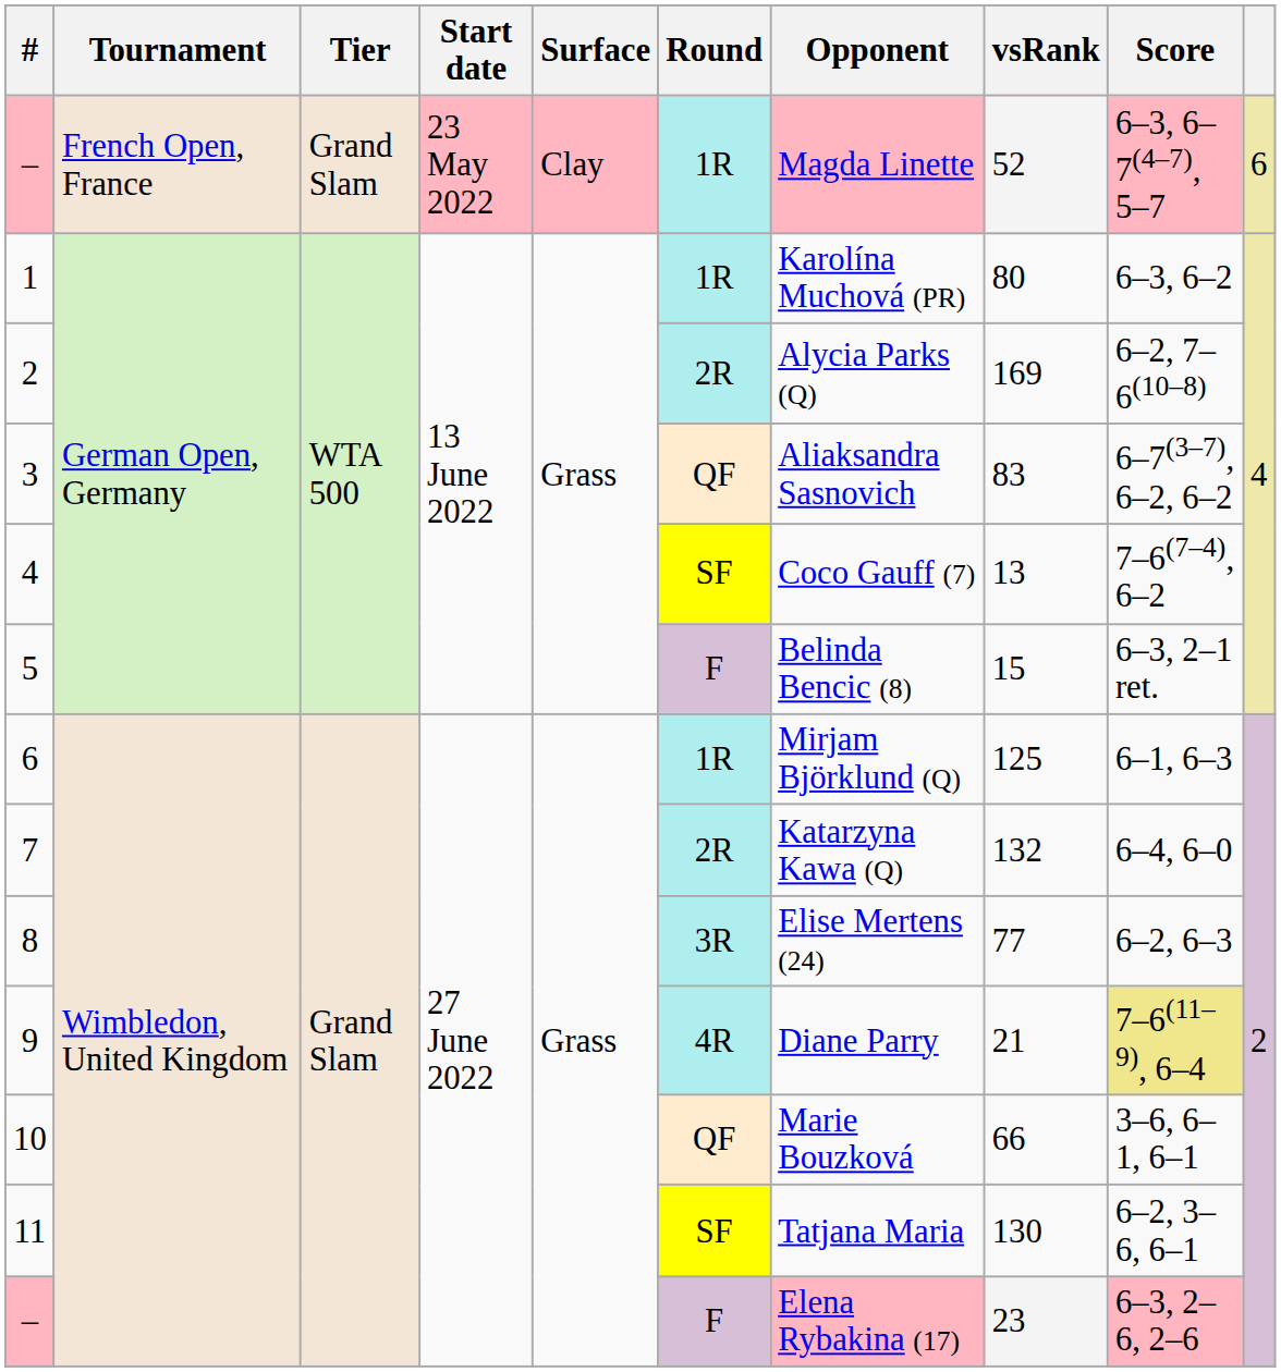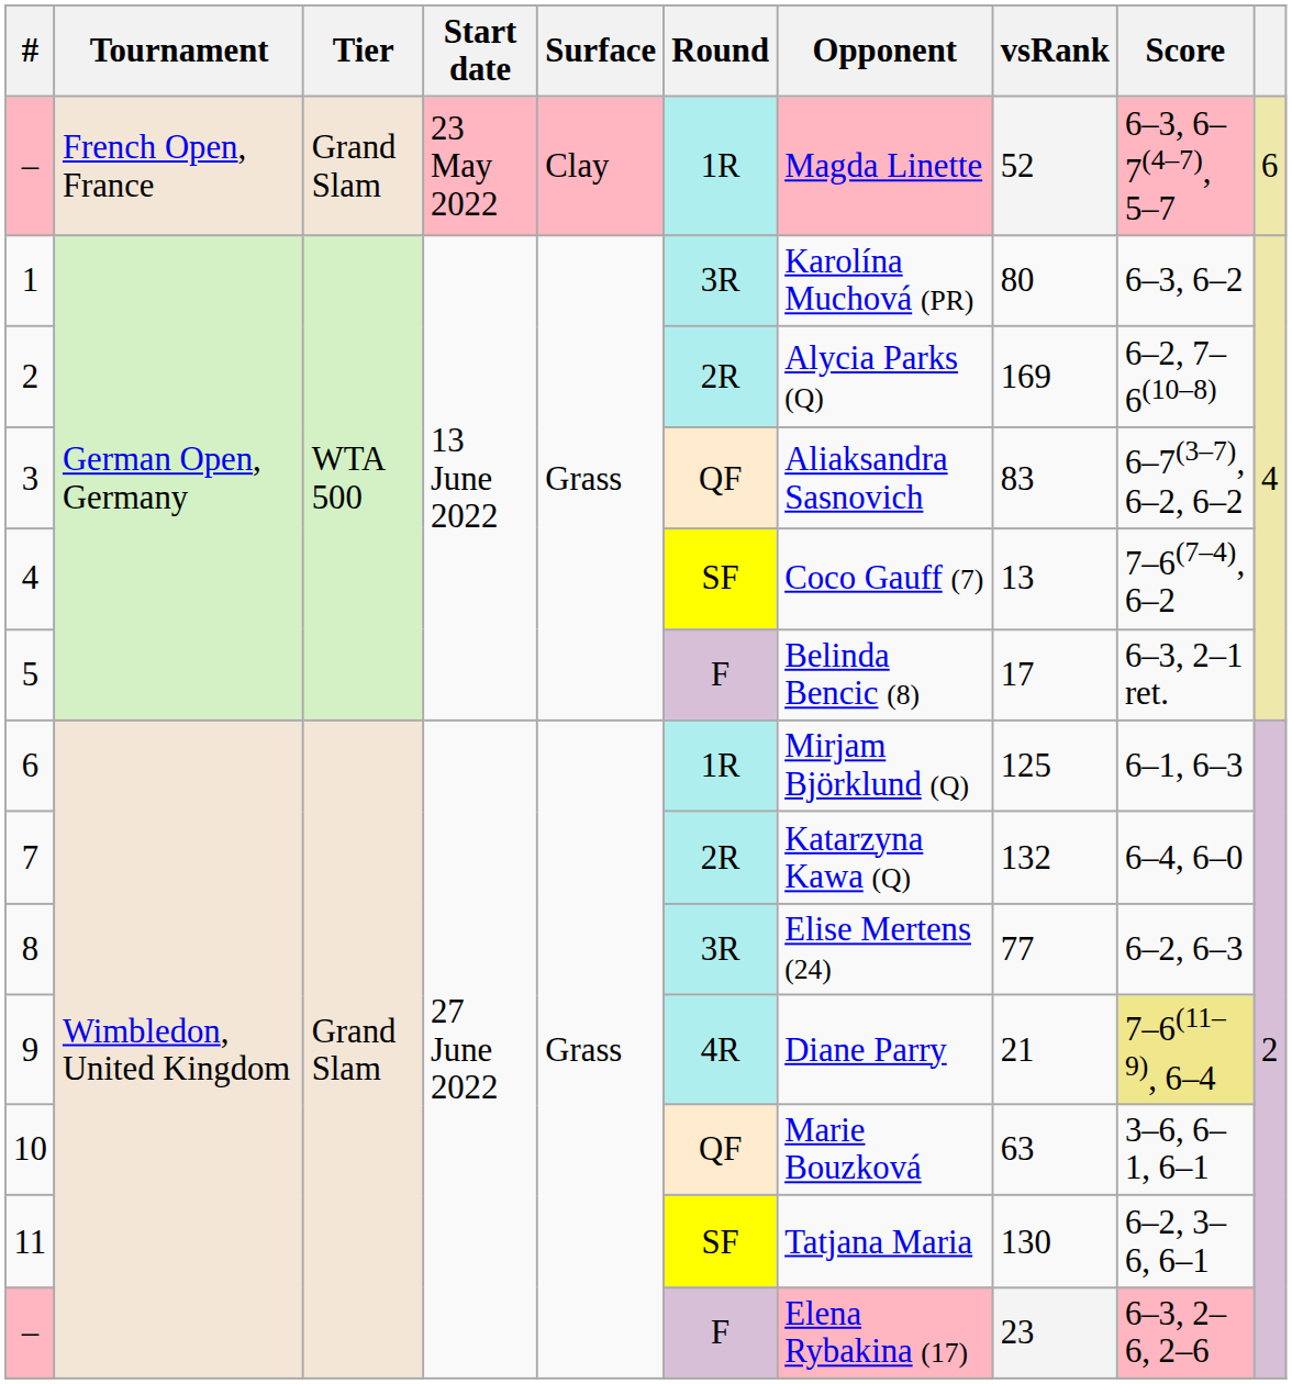1 | Round: 1R -> 3R
5 | vsRank: 15 -> 17
10 | vsRank: 66 -> 63
